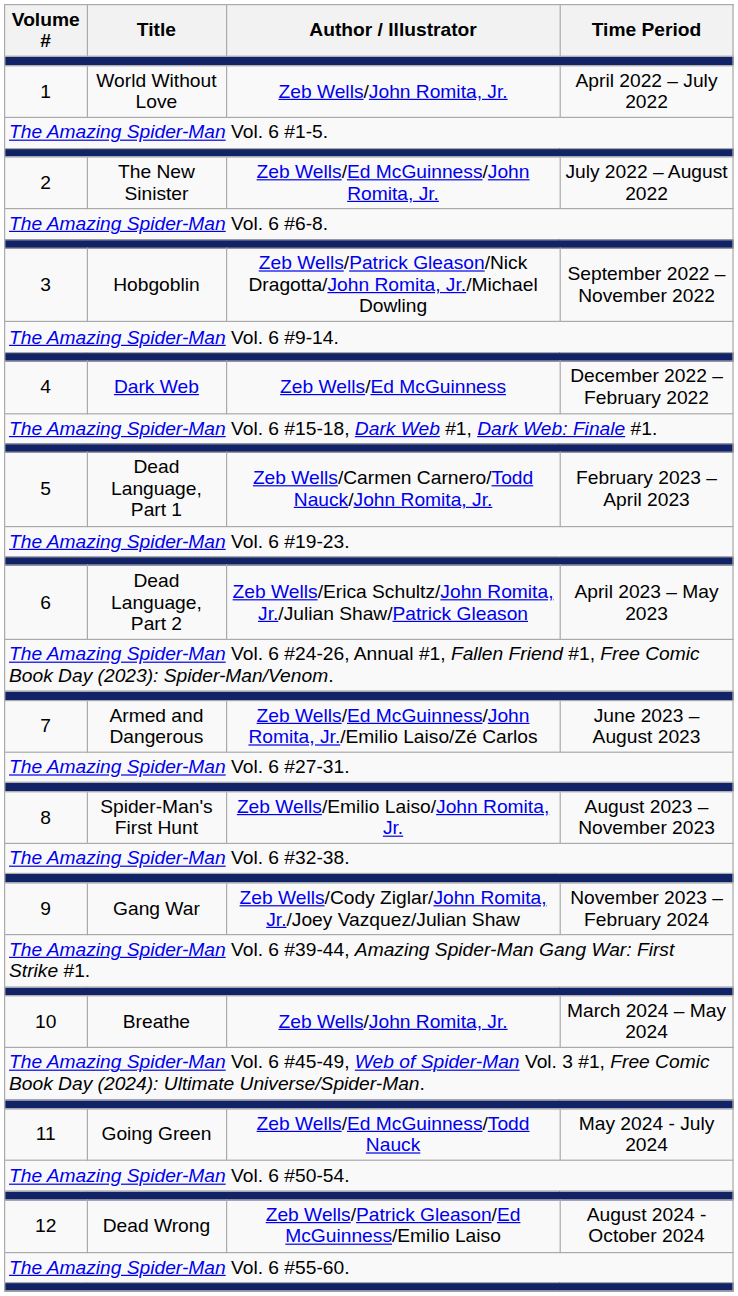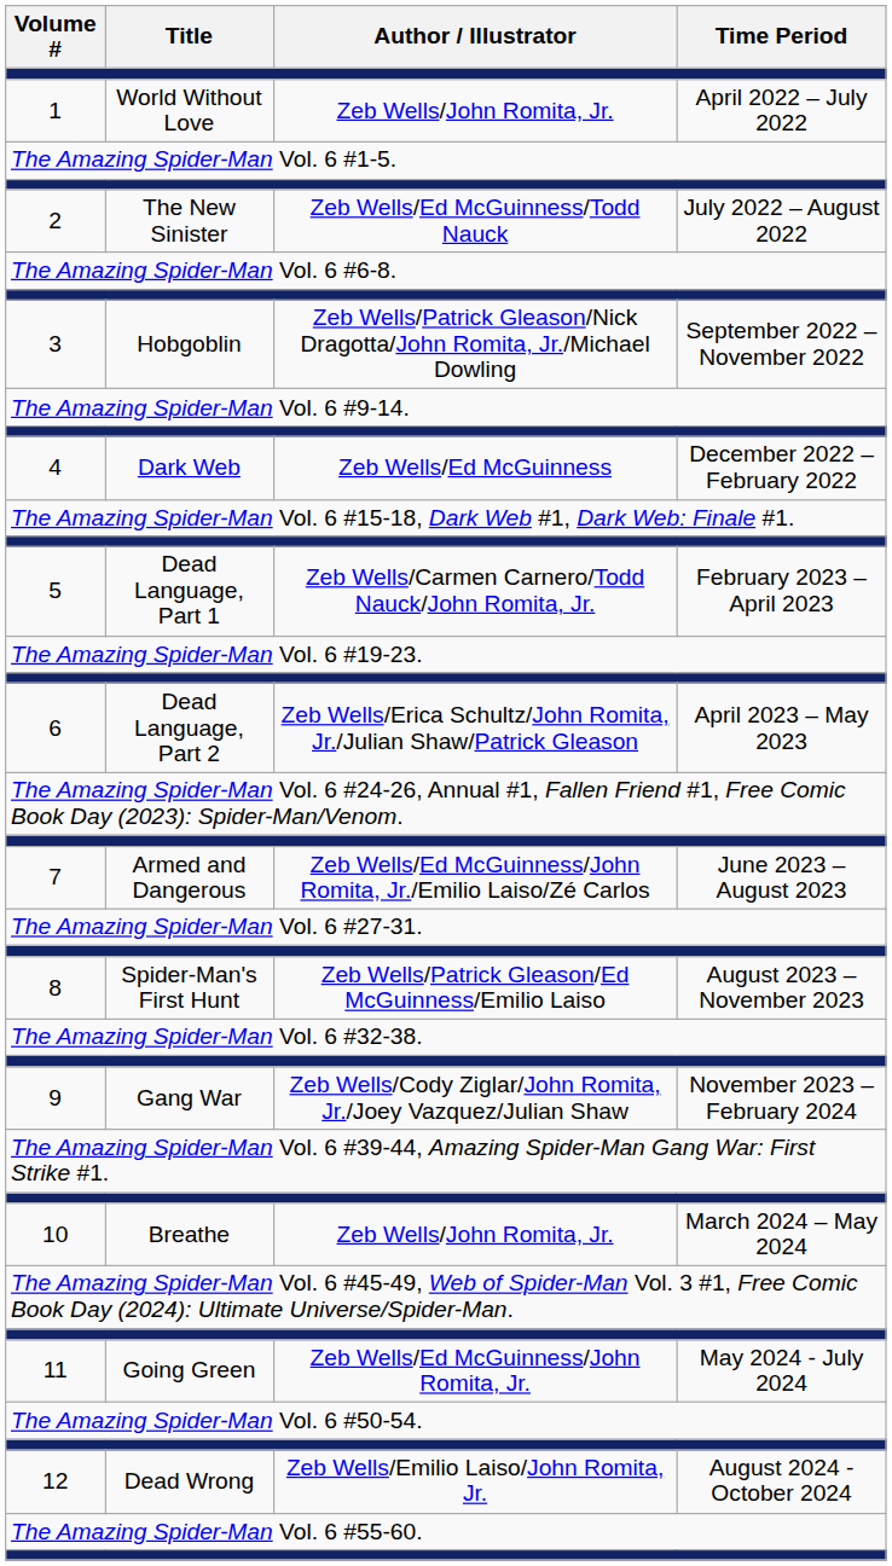2 | Author / Illustrator: Zeb Wells/Ed McGuinness/John Romita, Jr. -> Zeb Wells/Ed McGuinness/Todd Nauck
8 | Author / Illustrator: Zeb Wells/Emilio Laiso/John Romita, Jr. -> Zeb Wells/Patrick Gleason/Ed McGuinness/Emilio Laiso
11 | Author / Illustrator: Zeb Wells/Ed McGuinness/Todd Nauck -> Zeb Wells/Ed McGuinness/John Romita, Jr.
12 | Author / Illustrator: Zeb Wells/Patrick Gleason/Ed McGuinness/Emilio Laiso -> Zeb Wells/Emilio Laiso/John Romita, Jr.
